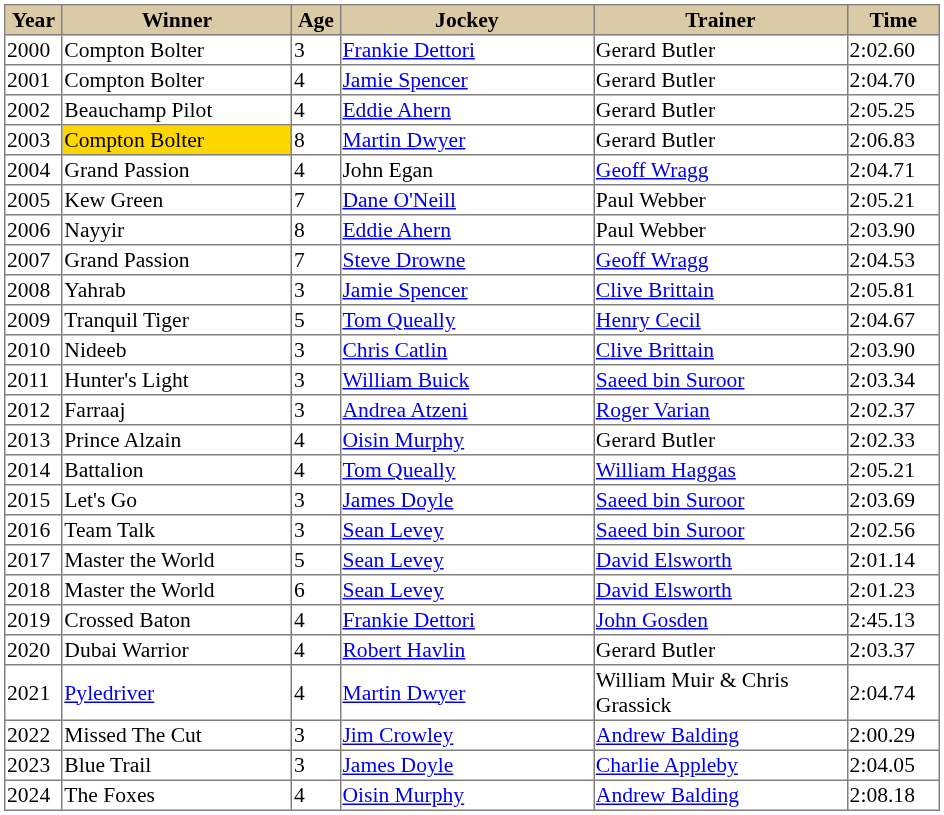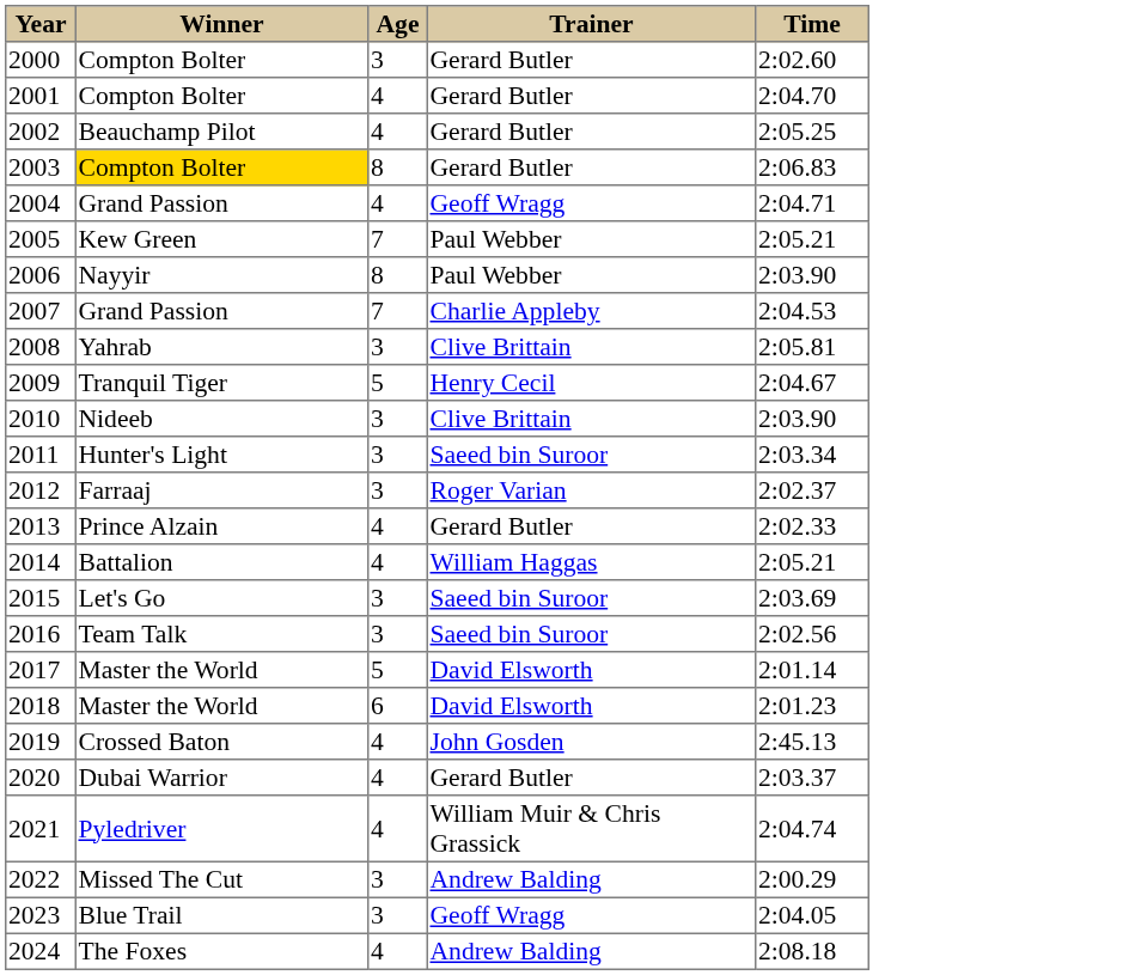- column: Jockey | Frankie Dettori | Jamie Spencer | Eddie Ahern | Martin Dwyer | John Egan | Dane O'Neill | Eddie Ahern | Steve Drowne | Jamie Spencer | Tom Queally | Chris Catlin | William Buick | Andrea Atzeni | Oisin Murphy | Tom Queally | James Doyle | Sean Levey | Sean Levey | Sean Levey | Frankie Dettori | Robert Havlin | Martin Dwyer | Jim Crowley | James Doyle | Oisin Murphy
2007 | Trainer: Geoff Wragg -> Charlie Appleby
2023 | Trainer: Charlie Appleby -> Geoff Wragg
